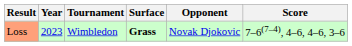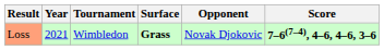Loss | Year: 2023 -> 2021
Loss | Score: normal -> bold
